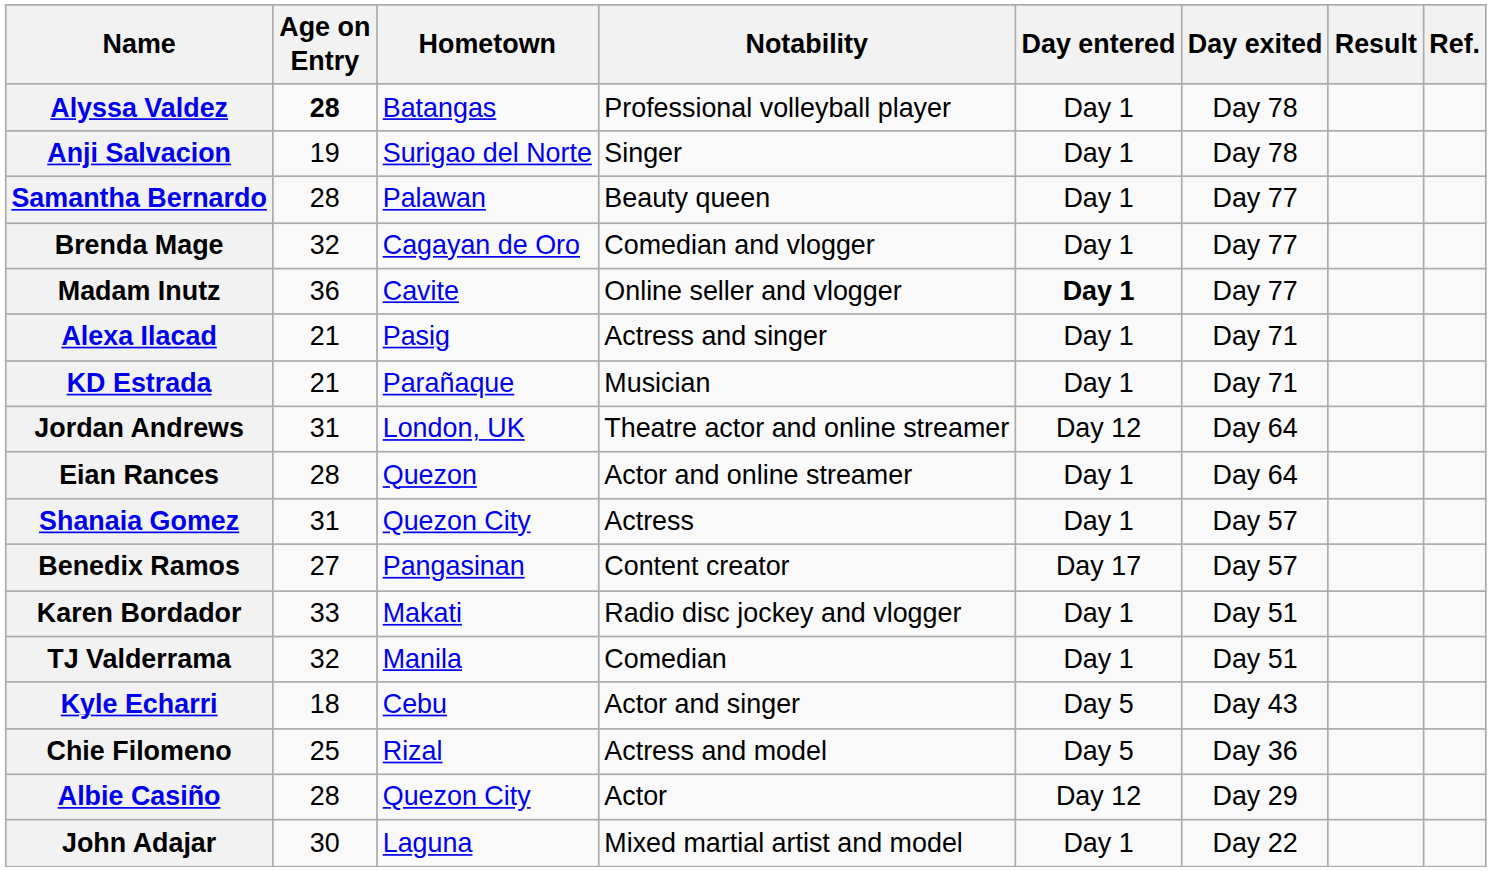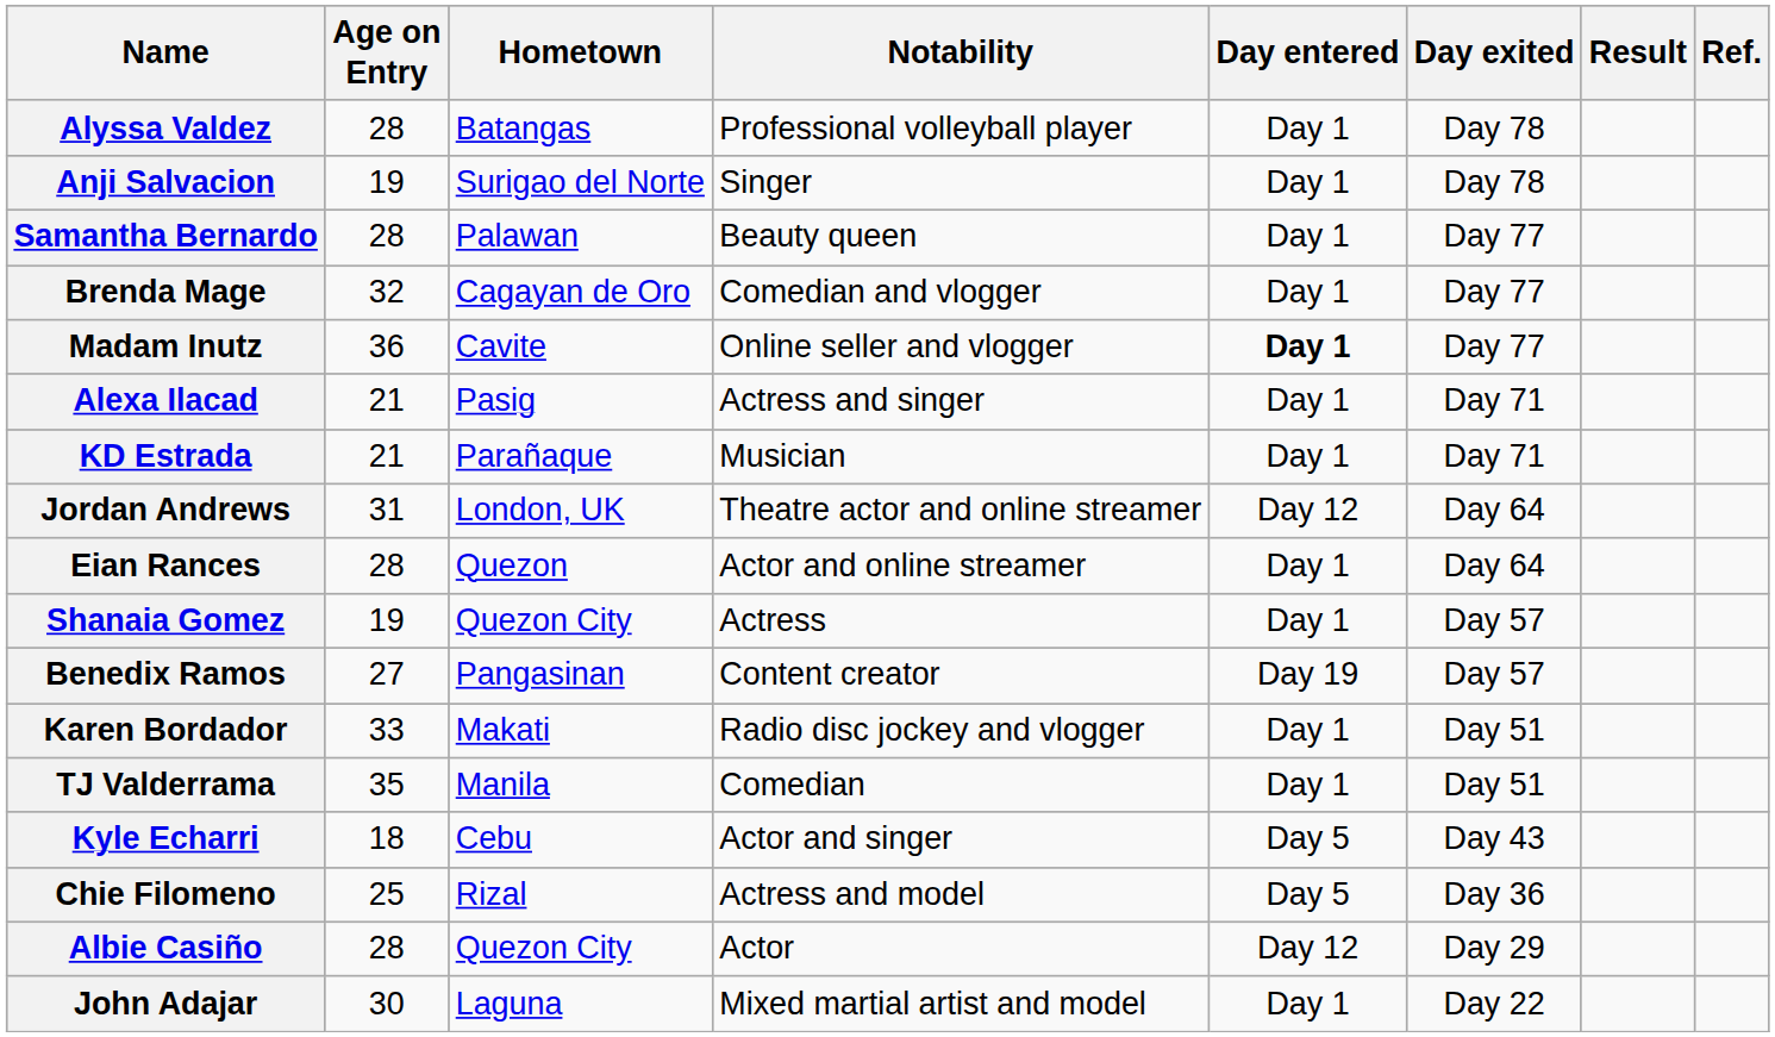Alyssa Valdez | Age on Entry: bold -> normal
Shanaia Gomez | Age on Entry: 31 -> 19
Benedix Ramos | Day entered: Day 17 -> Day 19
TJ Valderrama | Age on Entry: 32 -> 35
